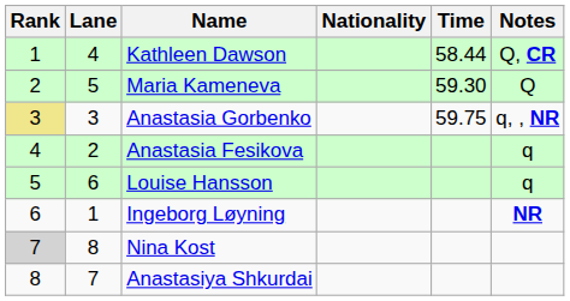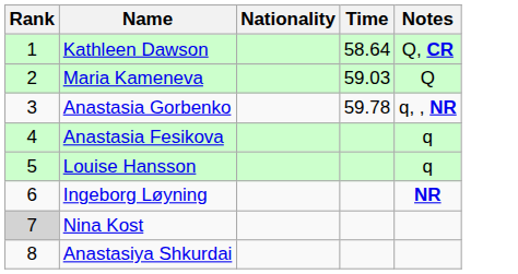- column: Lane | 4 | 5 | 3 | 2 | 6 | 1 | 8 | 7
Kathleen Dawson | Time: 58.44 -> 58.64
Maria Kameneva | Time: 59.30 -> 59.03
Anastasia Gorbenko | Rank: khaki background -> no background
Anastasia Gorbenko | Time: 59.75 -> 59.78
